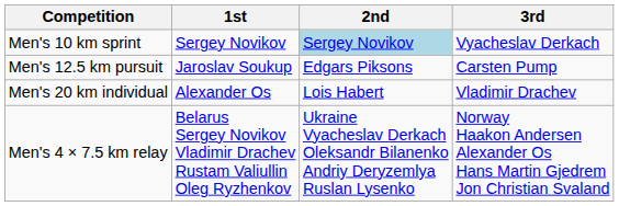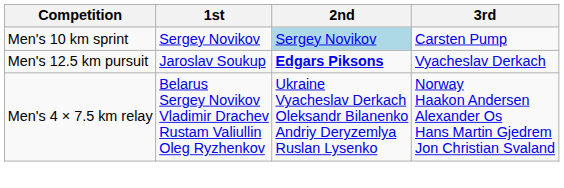Men's 10 km sprint | 3rd: Vyacheslav Derkach -> Carsten Pump
Men's 12.5 km pursuit | 2nd: normal -> bold
Men's 12.5 km pursuit | 3rd: Carsten Pump -> Vyacheslav Derkach
- row: Men's 20 km individual | Alexander Os | Lois Habert | Vladimir Drachev
